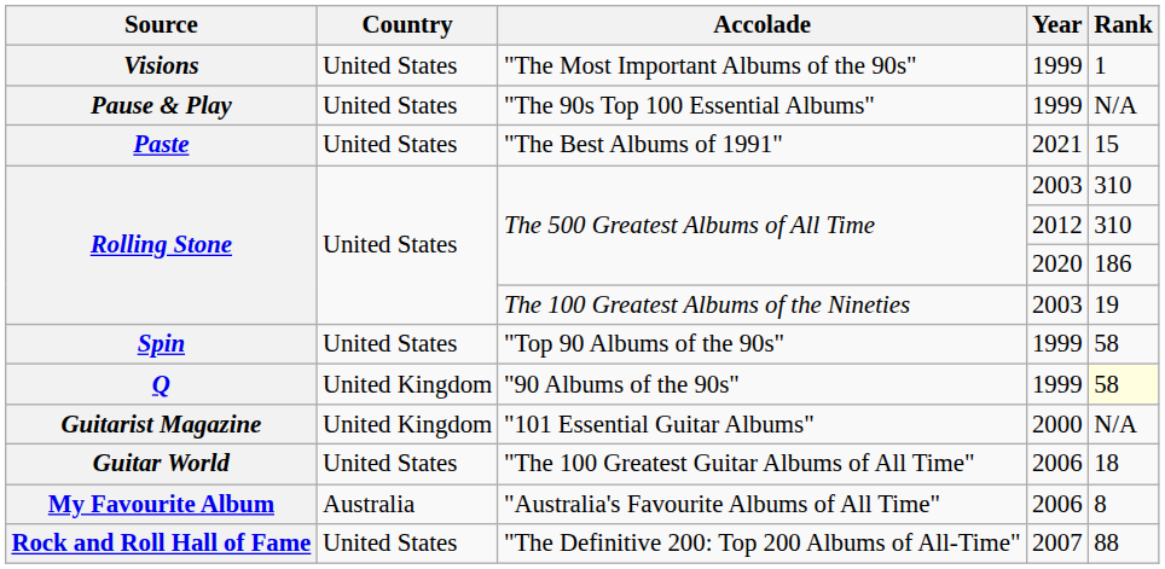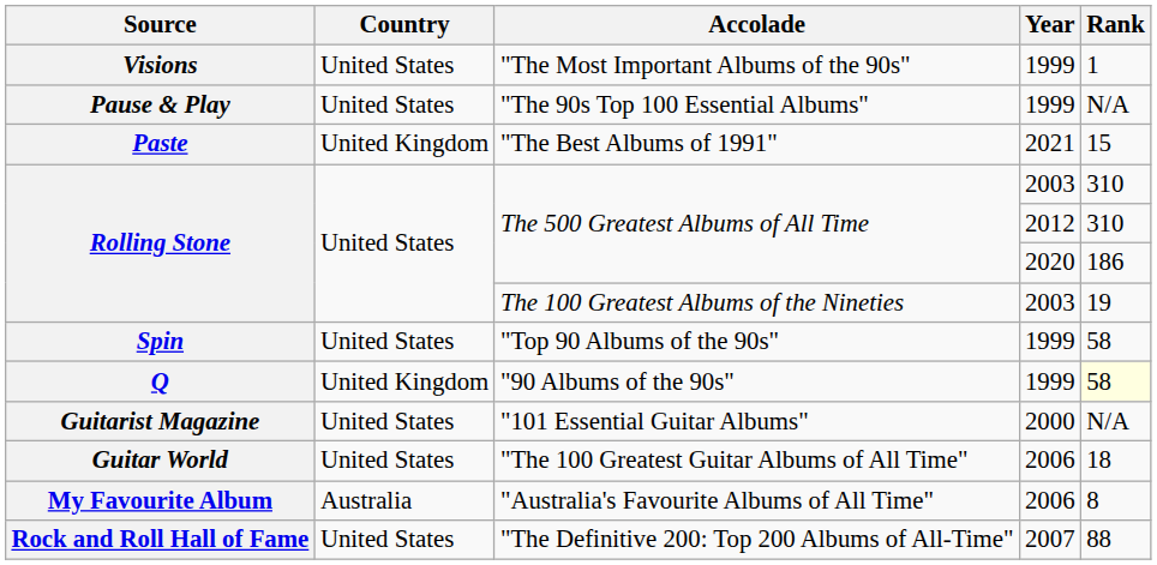"The Best Albums of 1991" | Country: United States -> United Kingdom
"101 Essential Guitar Albums" | Country: United Kingdom -> United States
